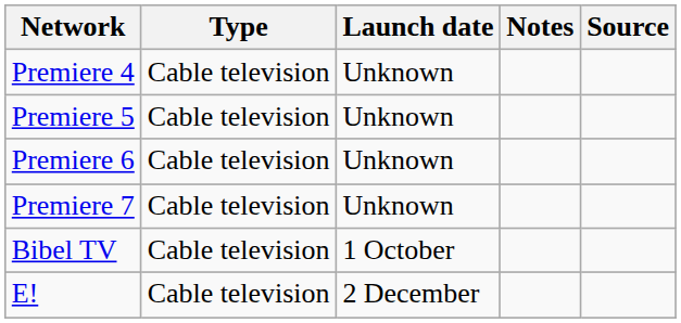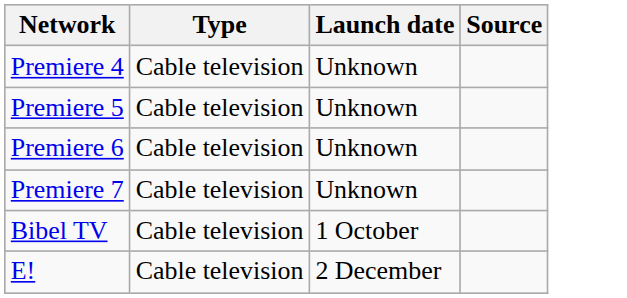- column: Notes
